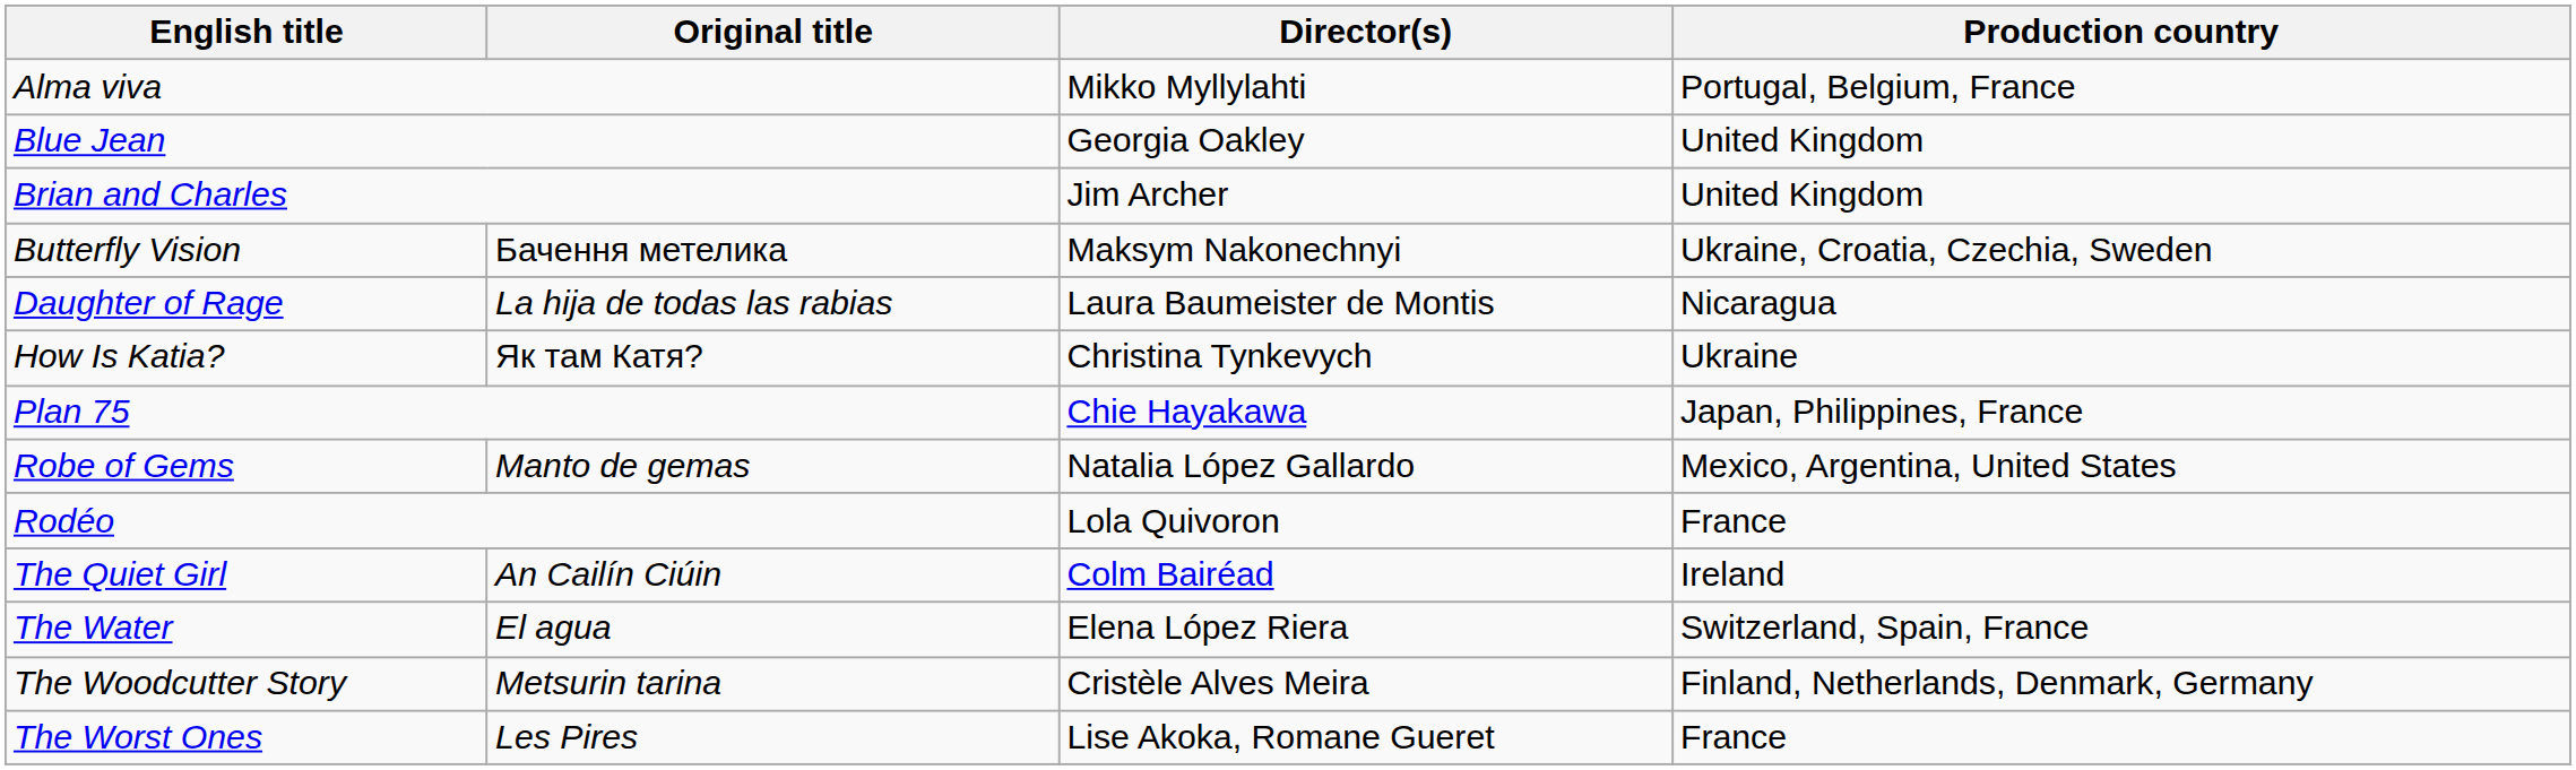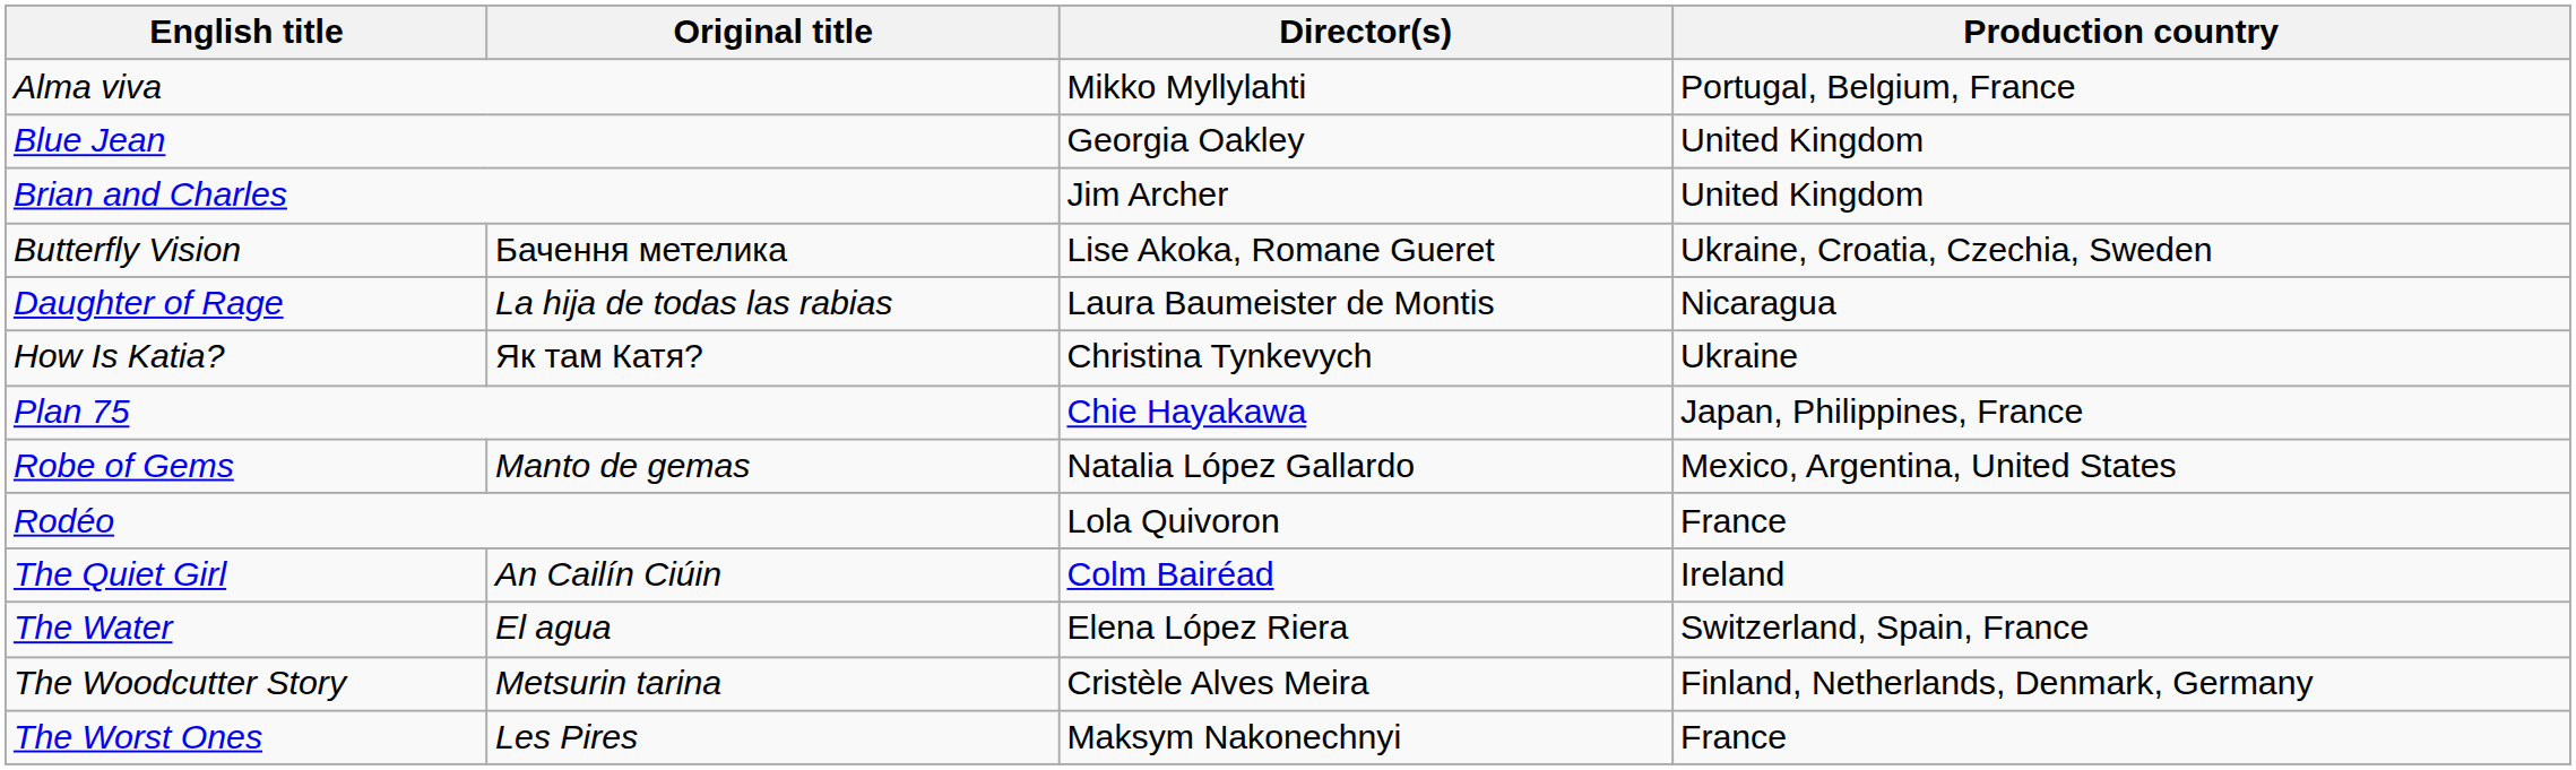Butterfly Vision | Director(s): Maksym Nakonechnyi -> Lise Akoka, Romane Gueret
The Worst Ones | Director(s): Lise Akoka, Romane Gueret -> Maksym Nakonechnyi
